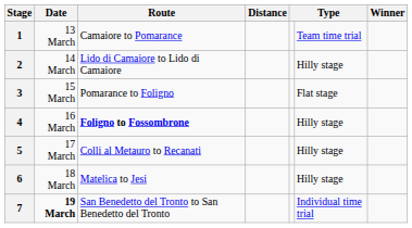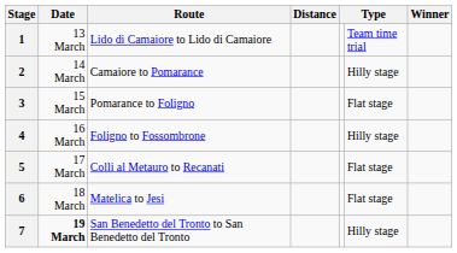1 | Route: Camaiore to Pomarance -> Lido di Camaiore to Lido di Camaiore
2 | Route: Lido di Camaiore to Lido di Camaiore -> Camaiore to Pomarance
4 | Route: bold -> normal
5 | column 6: Hilly stage -> Flat stage
6 | column 6: Hilly stage -> Flat stage
7 | column 6: Individual time trial -> Hilly stage
